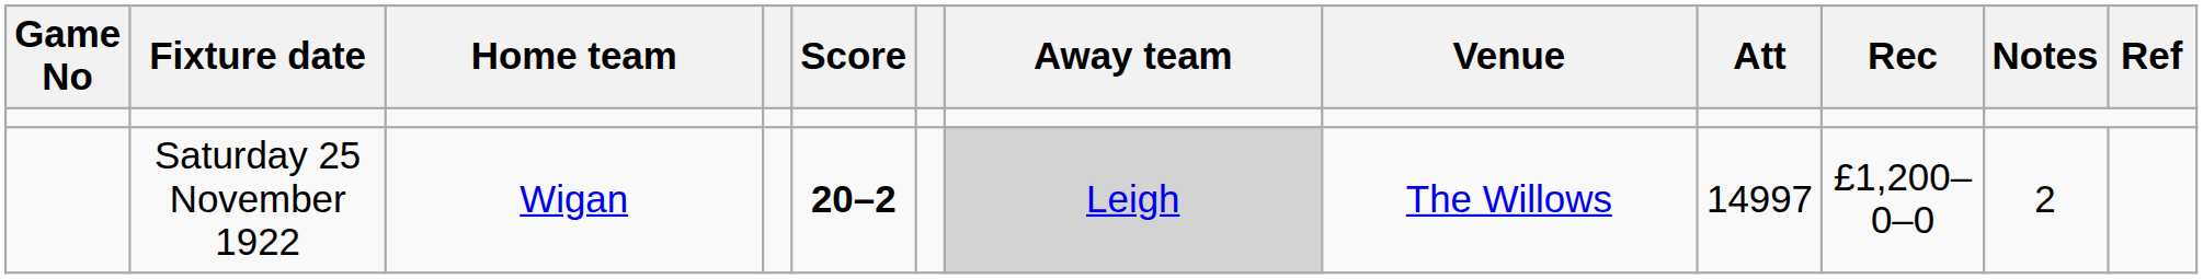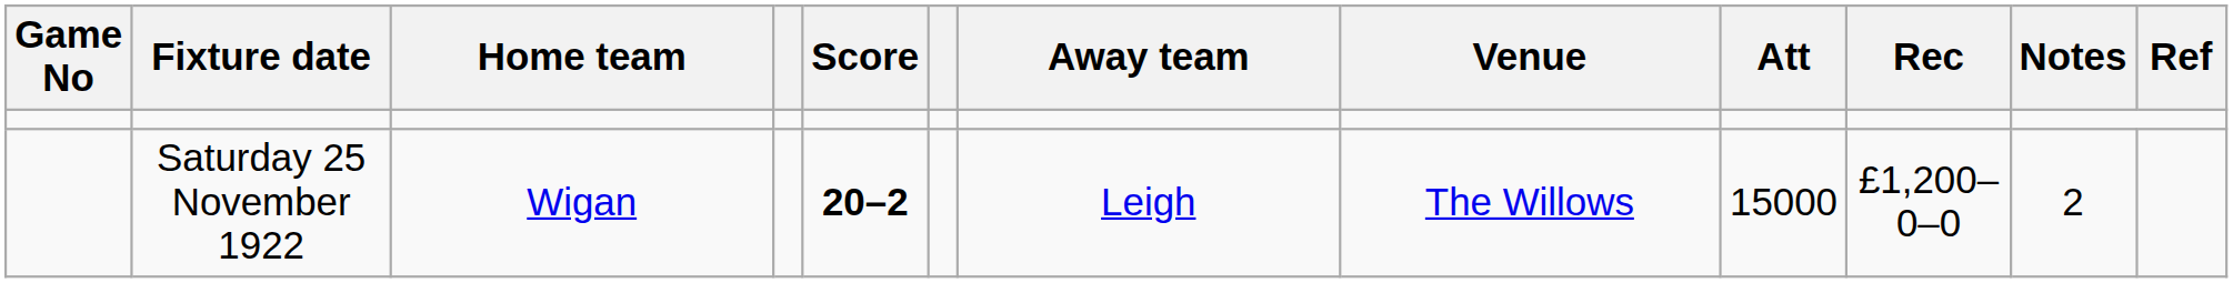Saturday 25 November 1922 | Away team: lightgrey background -> no background
Saturday 25 November 1922 | Att: 14997 -> 15000
